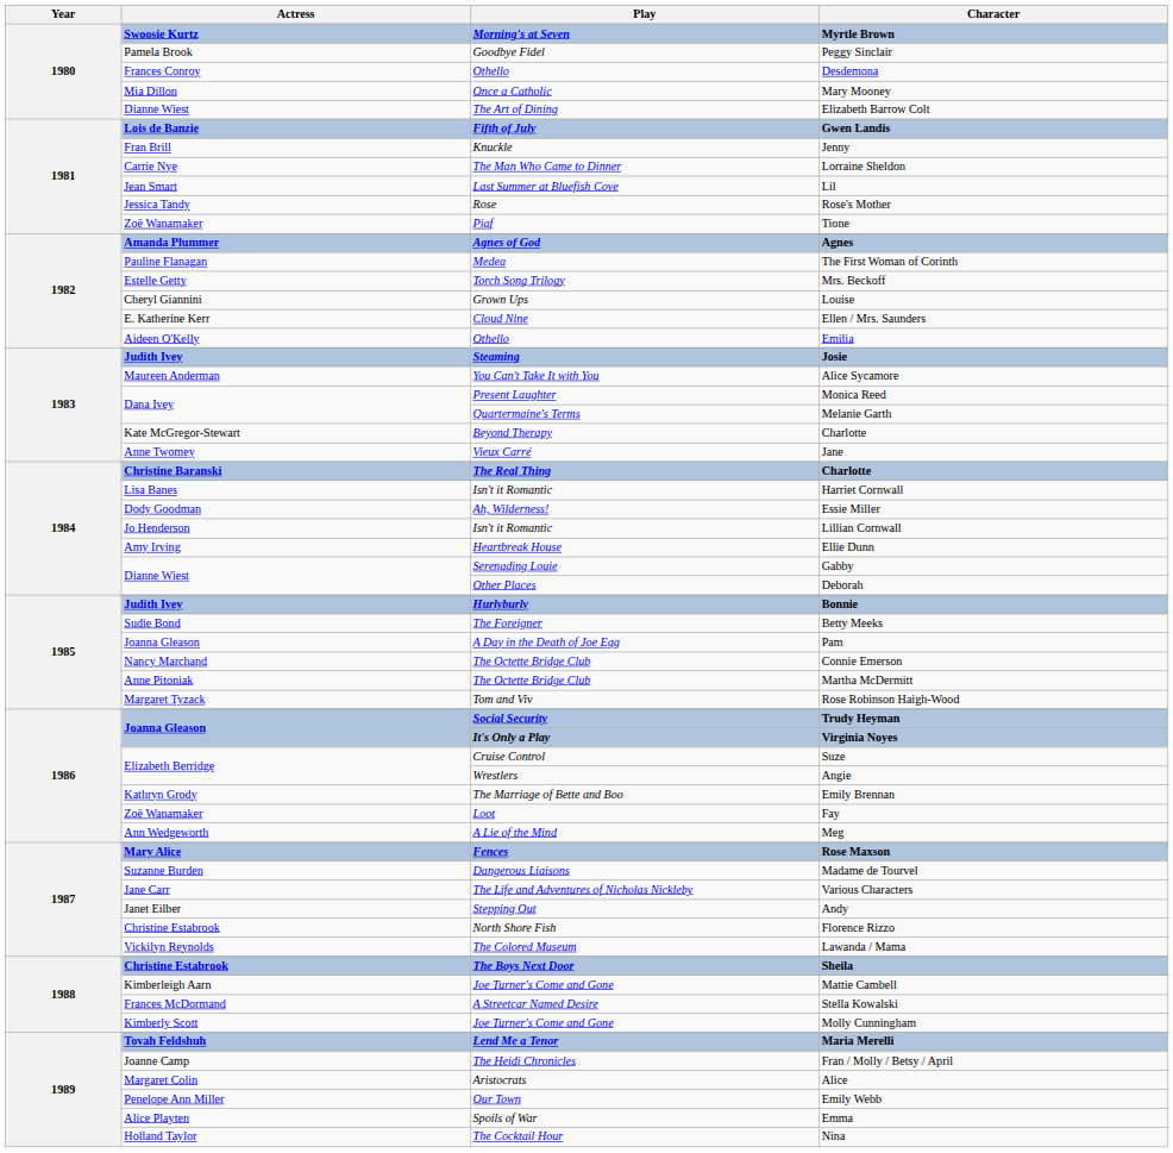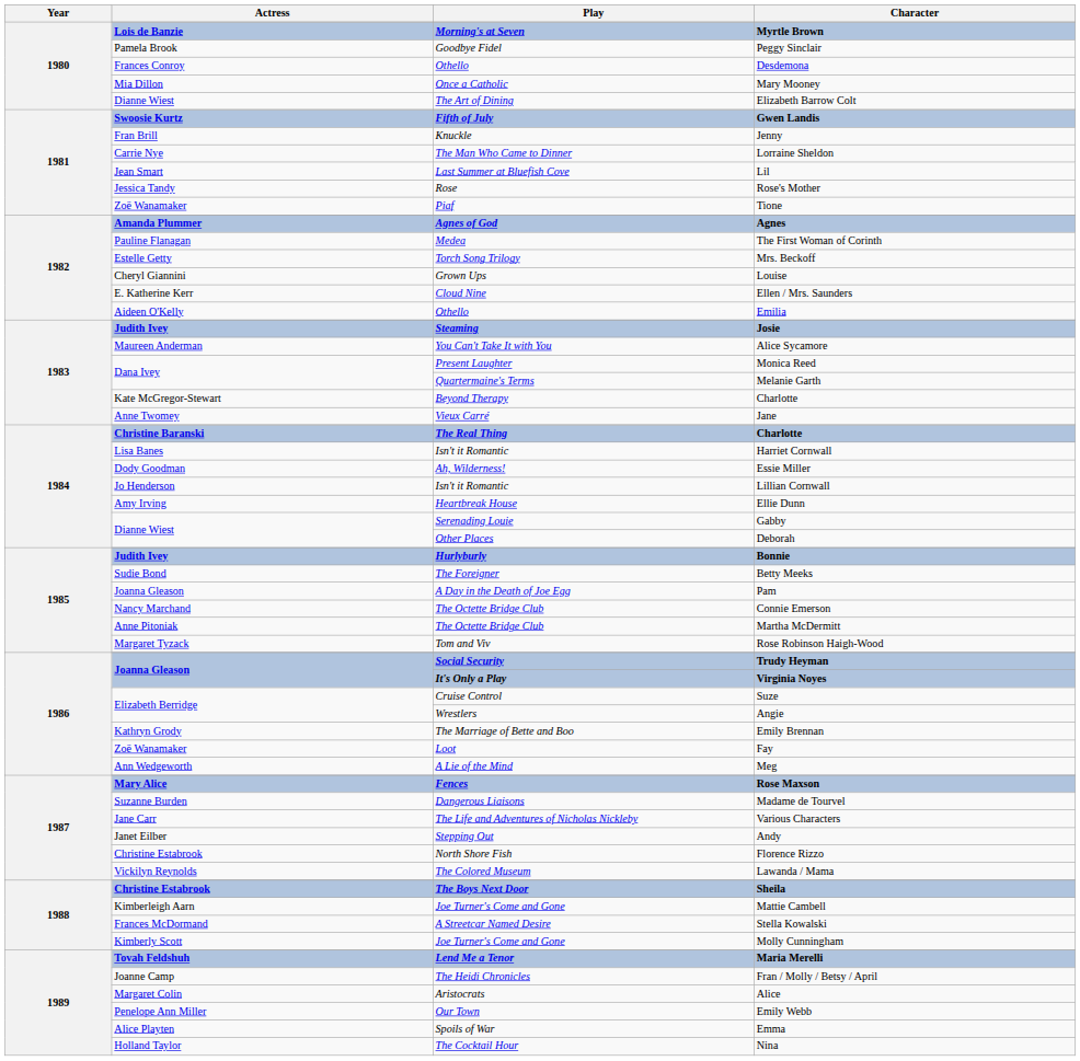Myrtle Brown | Actress: Swoosie Kurtz -> Lois de Banzie
Gwen Landis | Actress: Lois de Banzie -> Swoosie Kurtz
